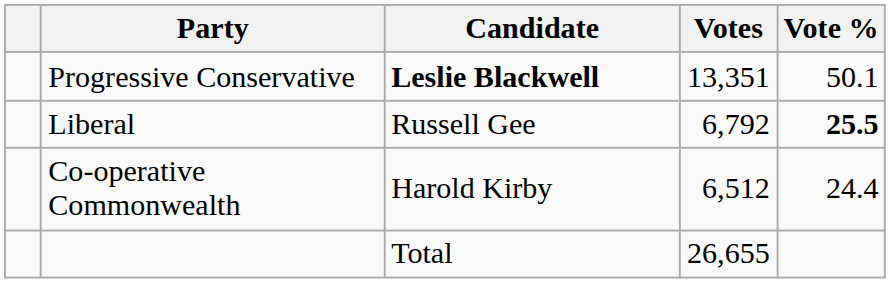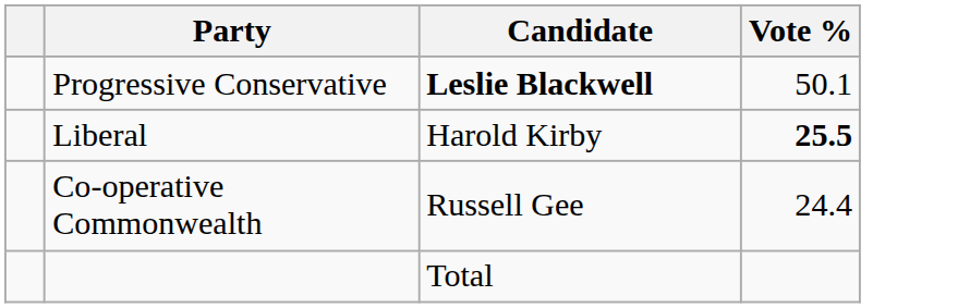- column: Votes | 13,351 | 6,792 | 6,512 | 26,655
Liberal | Candidate: Russell Gee -> Harold Kirby
Co-operative Commonwealth | Candidate: Harold Kirby -> Russell Gee
